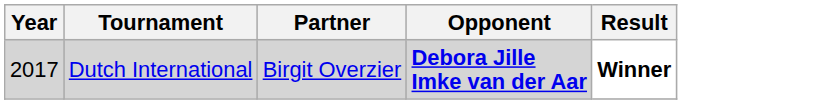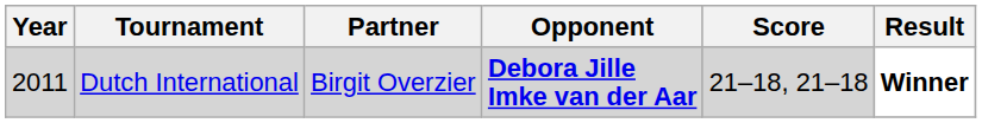+ column: Score | 21–18, 21–18
Dutch International | Year: 2017 -> 2011
